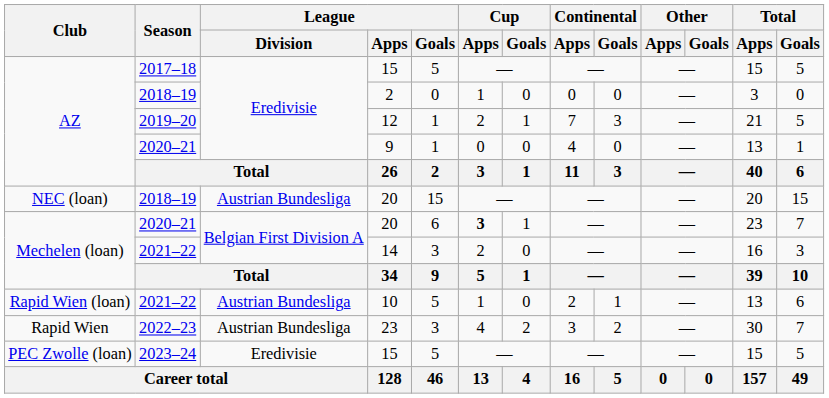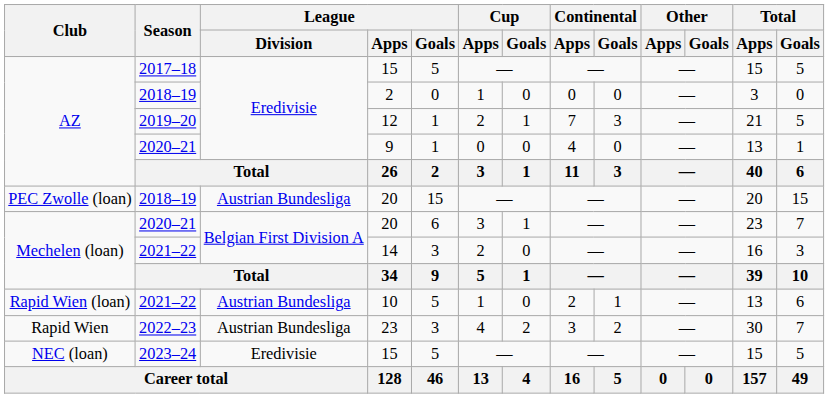2018–19 / 20 | Club: NEC (loan) -> PEC Zwolle (loan)
2020–21 / 20 | Cup / Apps: bold -> normal
2023–24 / 15 | Club: PEC Zwolle (loan) -> NEC (loan)
